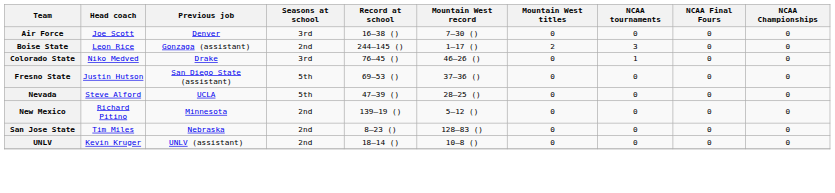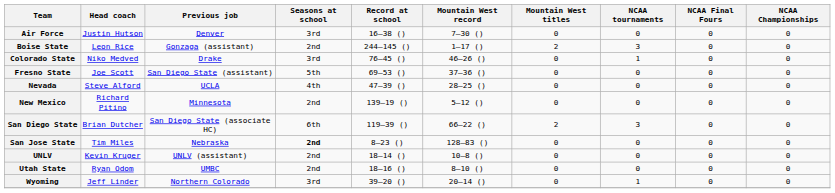Air Force | Head coach: Joe Scott -> Justin Hutson
Fresno State | Head coach: Justin Hutson -> Joe Scott
Nevada | Seasons at school: 5th -> 4th
+ row: San Diego State | Brian Dutcher | San Diego State (associate HC) | 6th | 119–39 () | 66–22 () | 2 | 3 | 0 | 0
San Jose State | Seasons at school: normal -> bold
+ row: Utah State | Ryan Odom | UMBC | 2nd | 18–16 () | 8–10 () | 0 | 0 | 0 | 0
+ row: Wyoming | Jeff Linder | Northern Colorado | 3rd | 39–20 () | 20–14 () | 0 | 1 | 0 | 0
